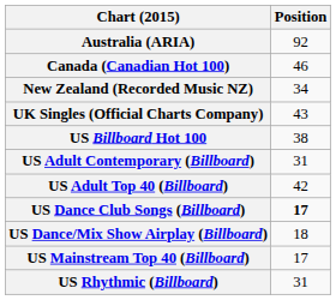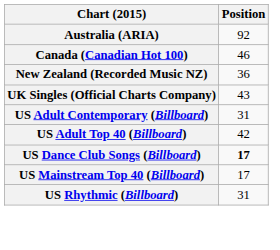New Zealand (Recorded Music NZ) | Position: 34 -> 36
- row: US Billboard Hot 100 | 38
- row: US Dance/Mix Show Airplay (Billboard) | 18
